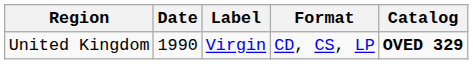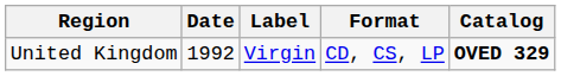United Kingdom | Date: 1990 -> 1992
